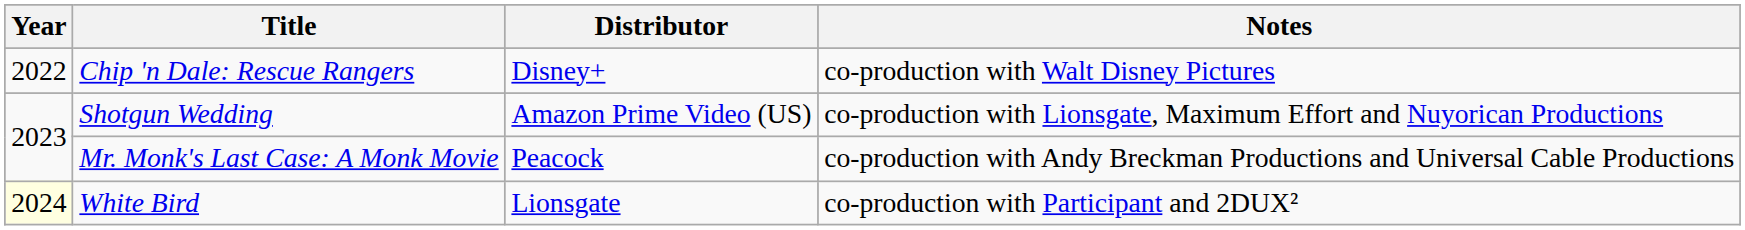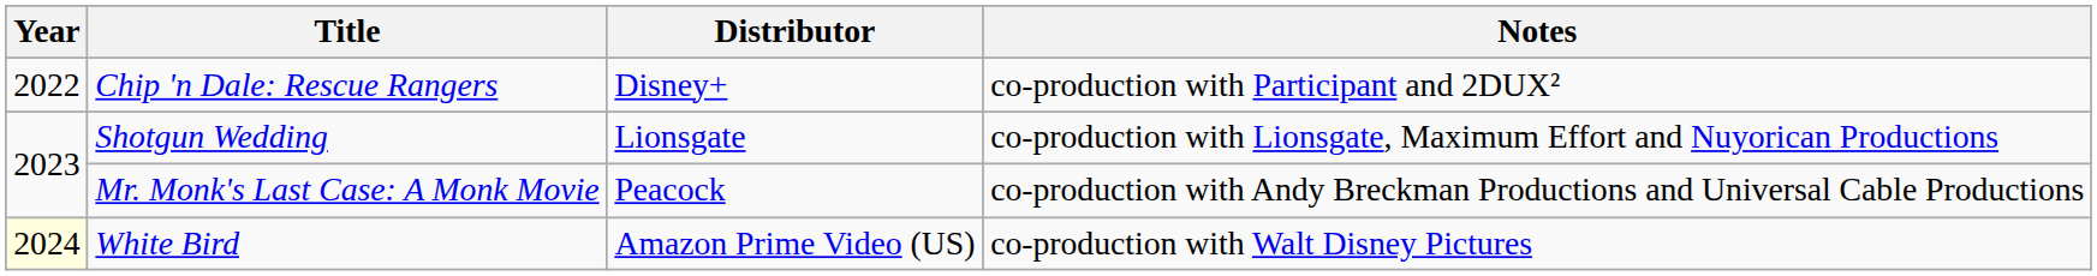Chip 'n Dale: Rescue Rangers | Notes: co-production with Walt Disney Pictures -> co-production with Participant and 2DUX²
Shotgun Wedding | Distributor: Amazon Prime Video (US) -> Lionsgate
White Bird | Distributor: Lionsgate -> Amazon Prime Video (US)
White Bird | Notes: co-production with Participant and 2DUX² -> co-production with Walt Disney Pictures
